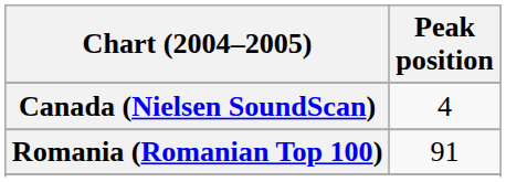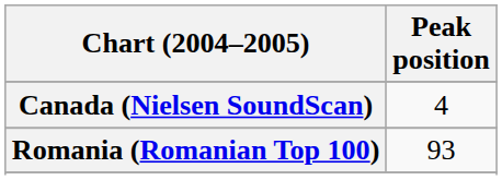Romania (Romanian Top 100) | Peak position: 91 -> 93
